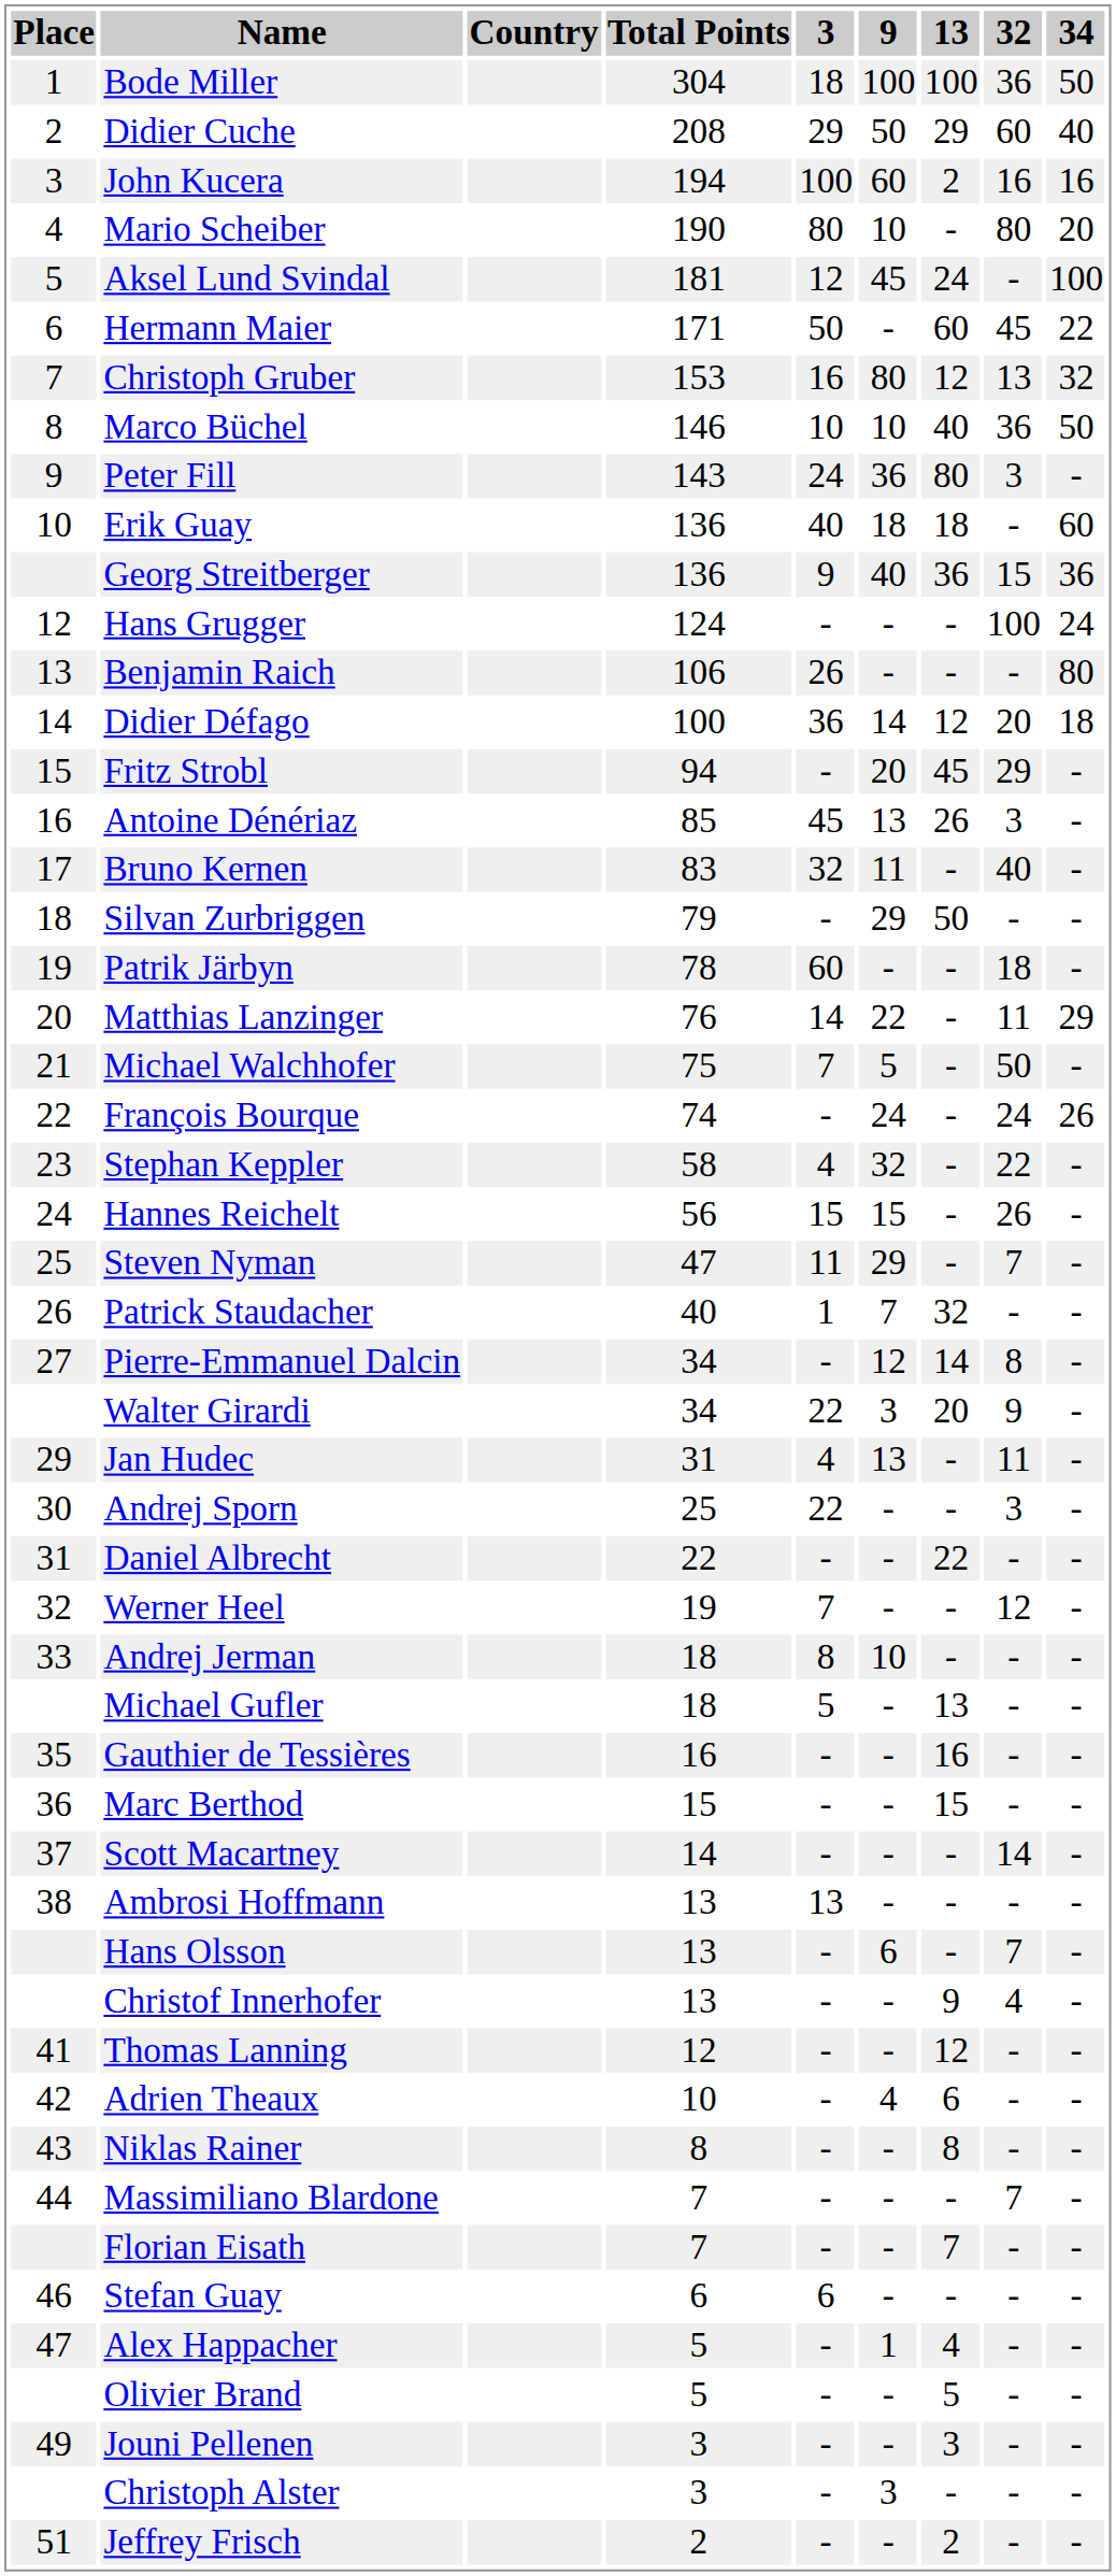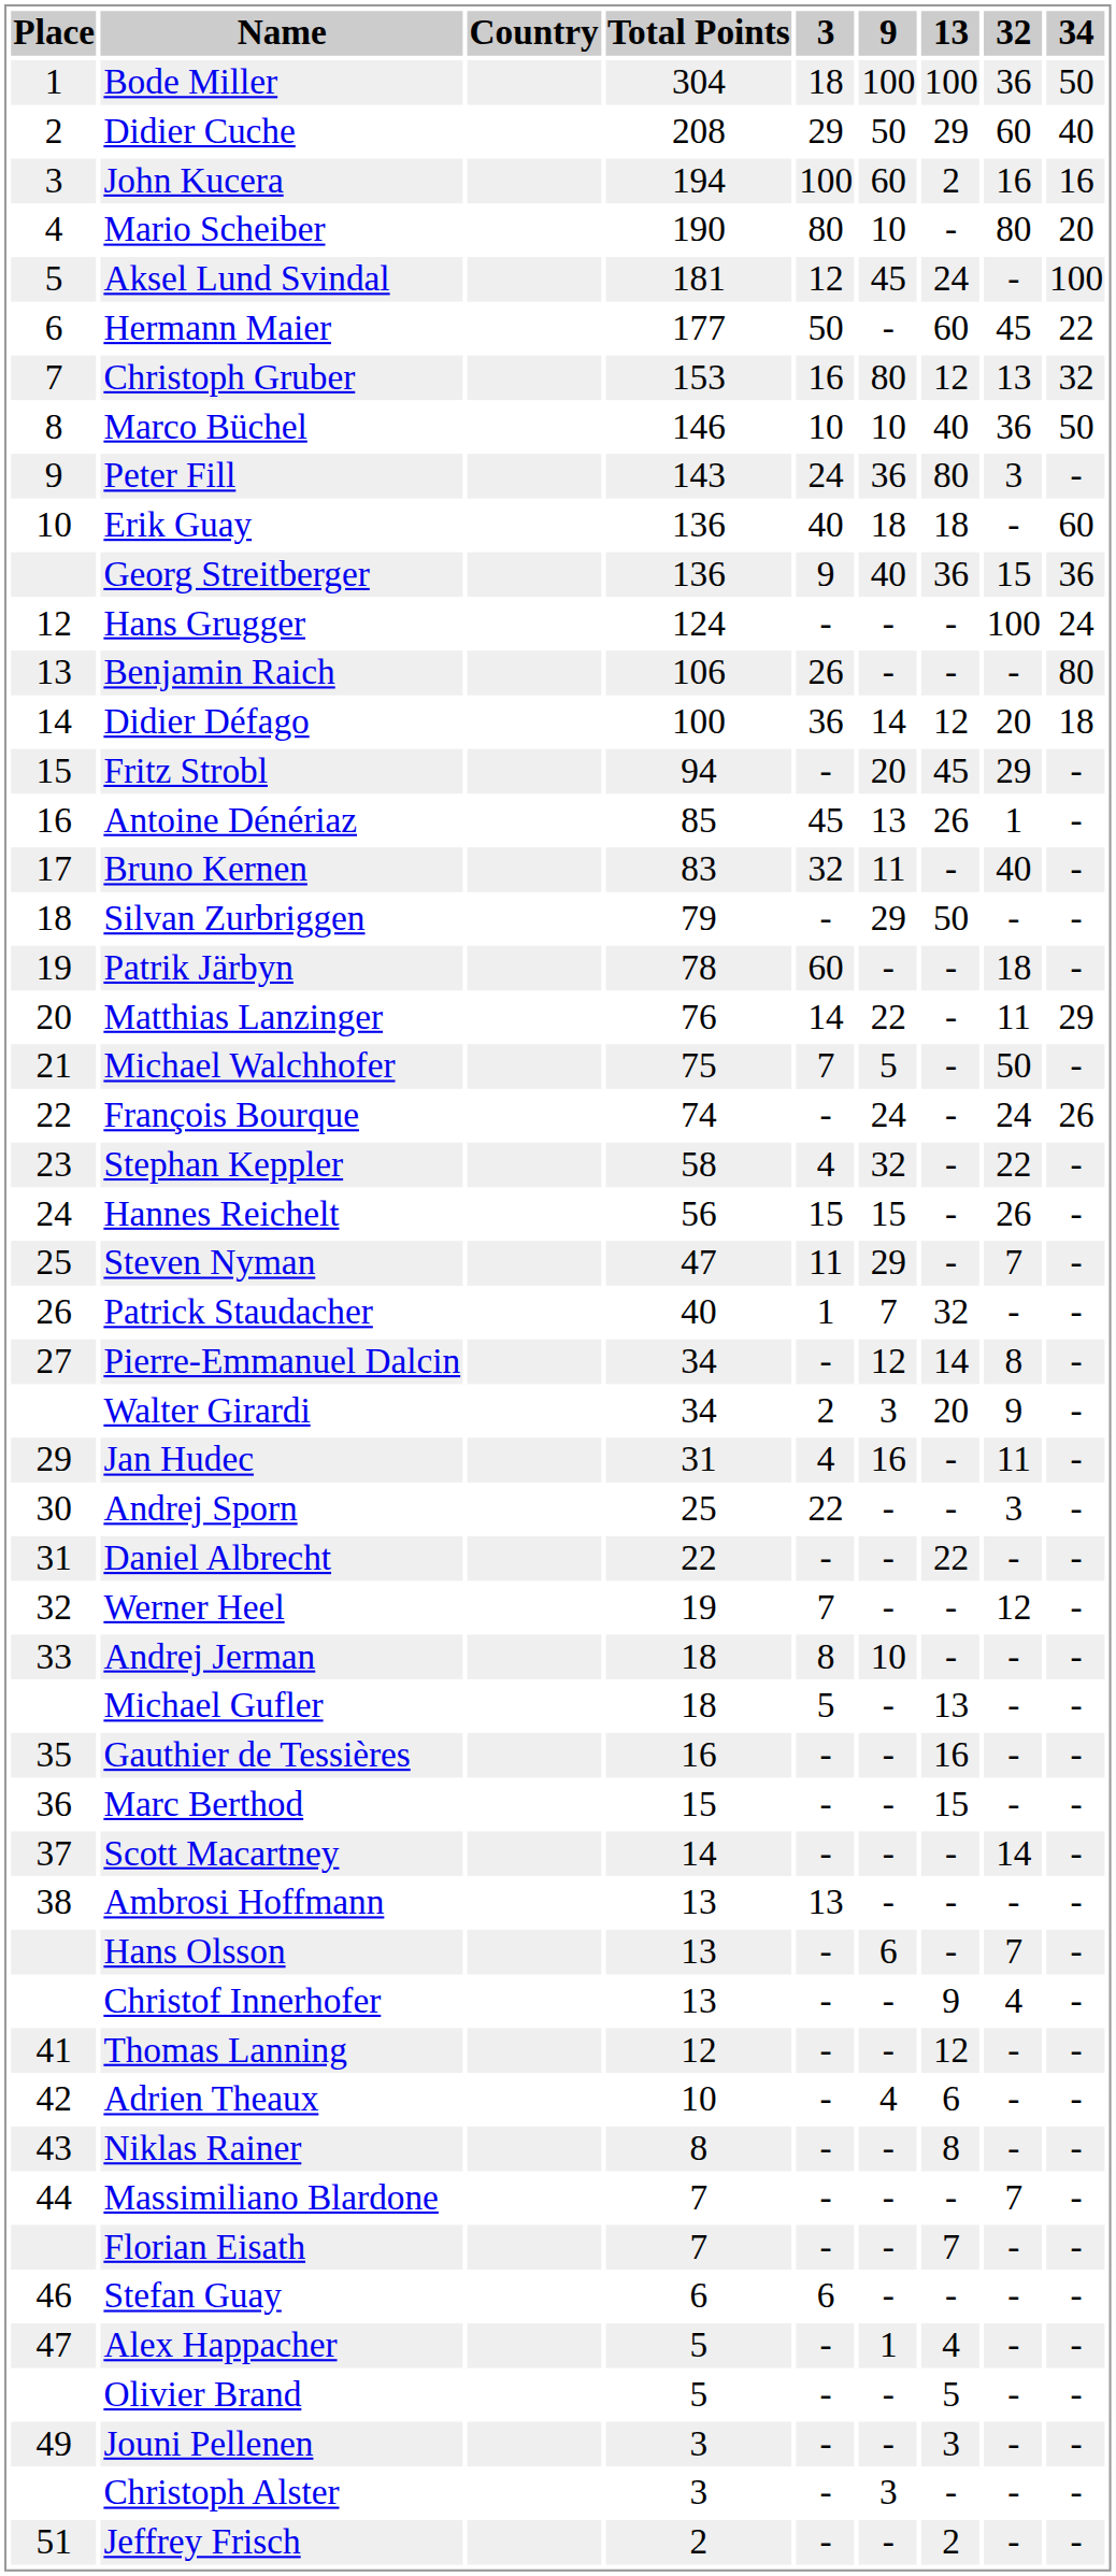Hermann Maier | Total Points: 171 -> 177
Antoine Dénériaz | 32: 3 -> 1
Walter Girardi | 3: 22 -> 2
Jan Hudec | 9: 13 -> 16
